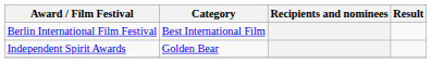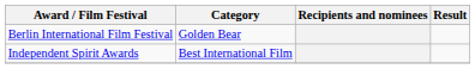Berlin International Film Festival | Category: Best International Film -> Golden Bear
Independent Spirit Awards | Category: Golden Bear -> Best International Film
